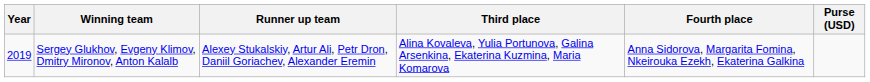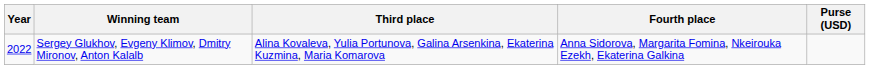- column: Runner up team | Alexey Stukalskiy, Artur Ali, Petr Dron, Daniil Goriachev, Alexander Eremin
Sergey Glukhov, Evgeny Klimov, Dmitry Mironov, Anton Kalalb | Year: 2019 -> 2022
